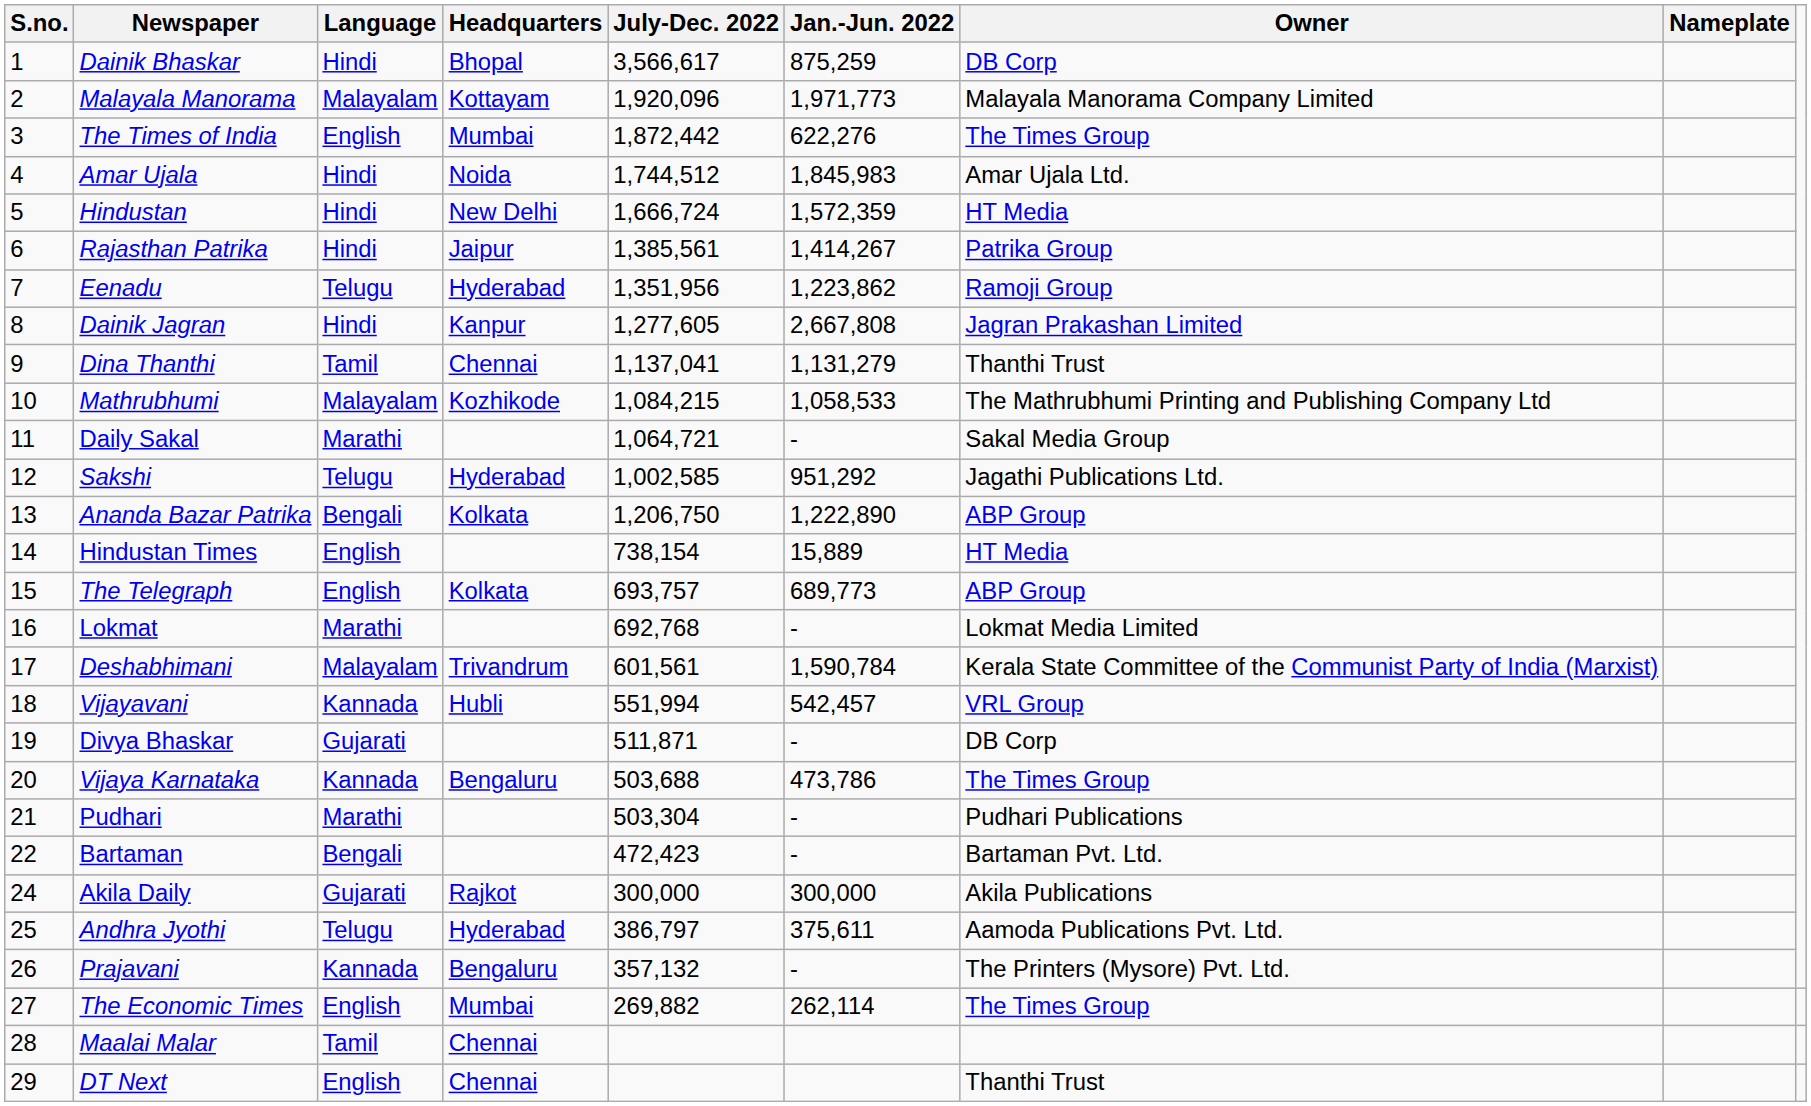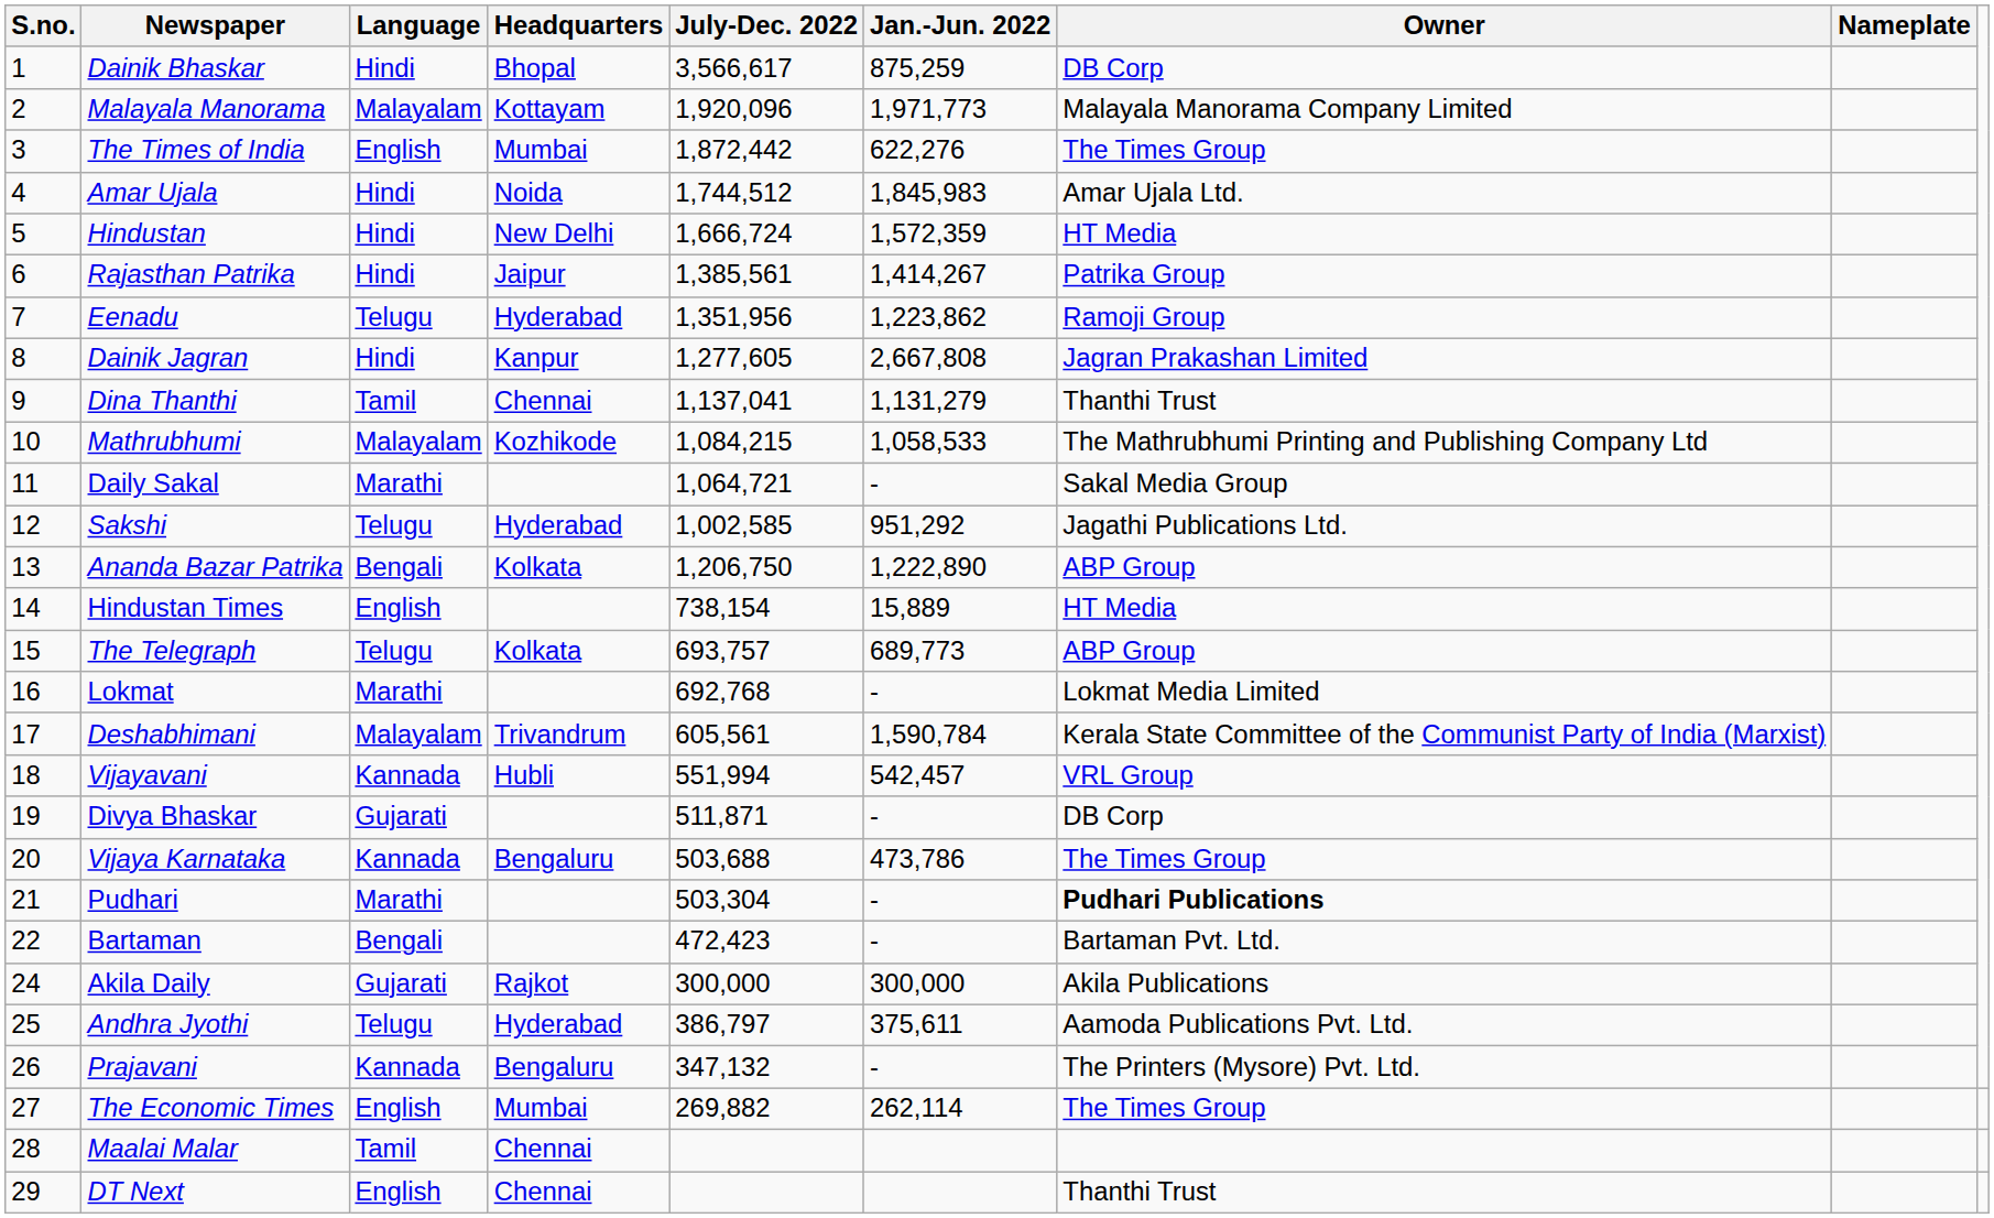The Telegraph | Language: English -> Telugu
Deshabhimani | July-Dec. 2022: 601,561 -> 605,561
Pudhari | Owner: normal -> bold
Prajavani | July-Dec. 2022: 357,132 -> 347,132
